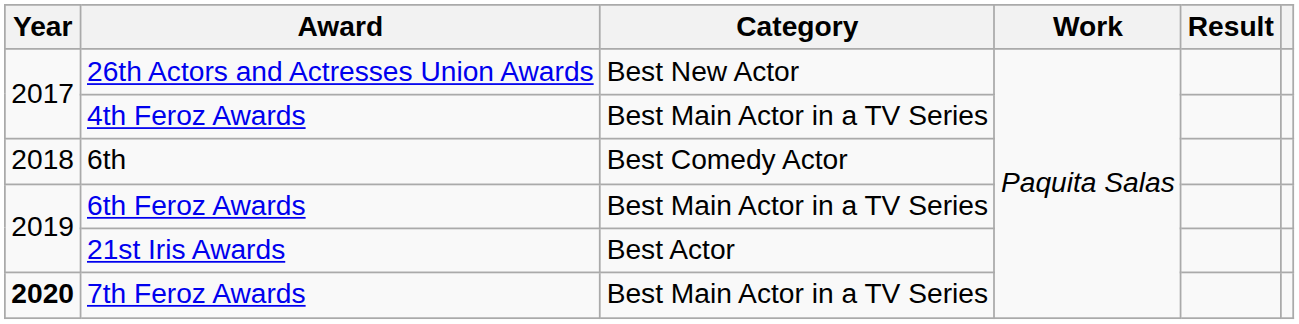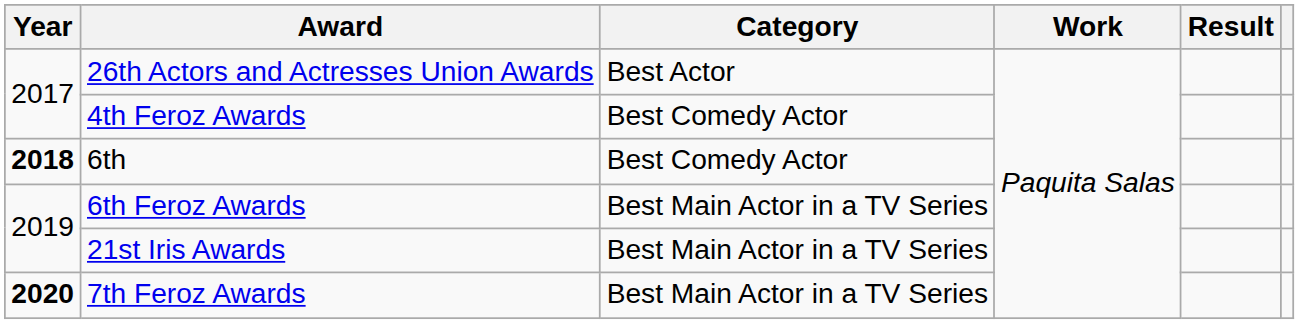26th Actors and Actresses Union Awards | Category: Best New Actor -> Best Actor
4th Feroz Awards | Category: Best Main Actor in a TV Series -> Best Comedy Actor
6th | Year: normal -> bold
21st Iris Awards | Category: Best Actor -> Best Main Actor in a TV Series
